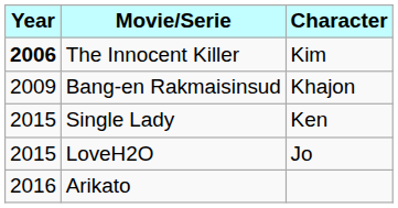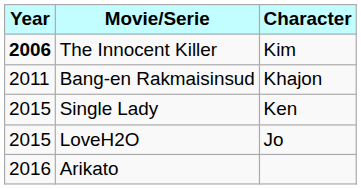Bang-en Rakmaisinsud | Year: 2009 -> 2011
